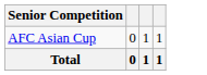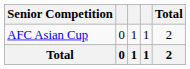+ column: Total | 2 | 2
